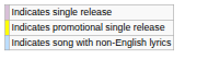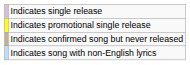+ row: Indicates confirmed song but never released
